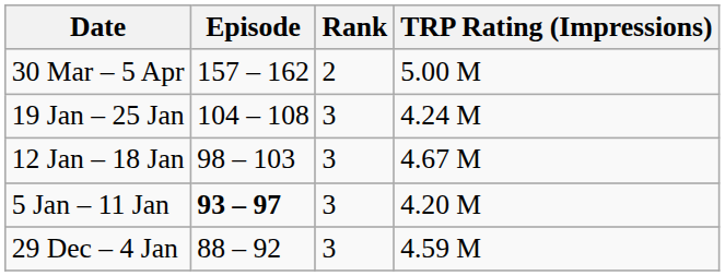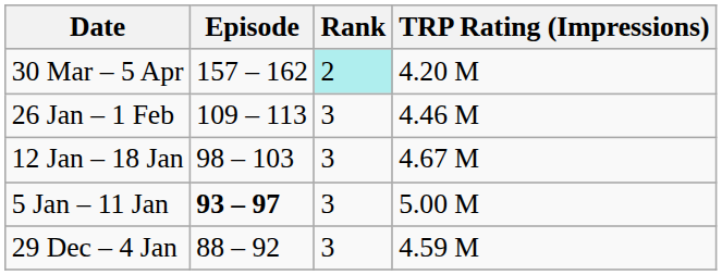30 Mar – 5 Apr | Rank: no background -> paleturquoise background
30 Mar – 5 Apr | TRP Rating (Impressions): 5.00 M -> 4.20 M
+ row: 26 Jan – 1 Feb | 109 – 113 | 3 | 4.46 M
- row: 19 Jan – 25 Jan | 104 – 108 | 3 | 4.24 M
5 Jan – 11 Jan | TRP Rating (Impressions): 4.20 M -> 5.00 M
